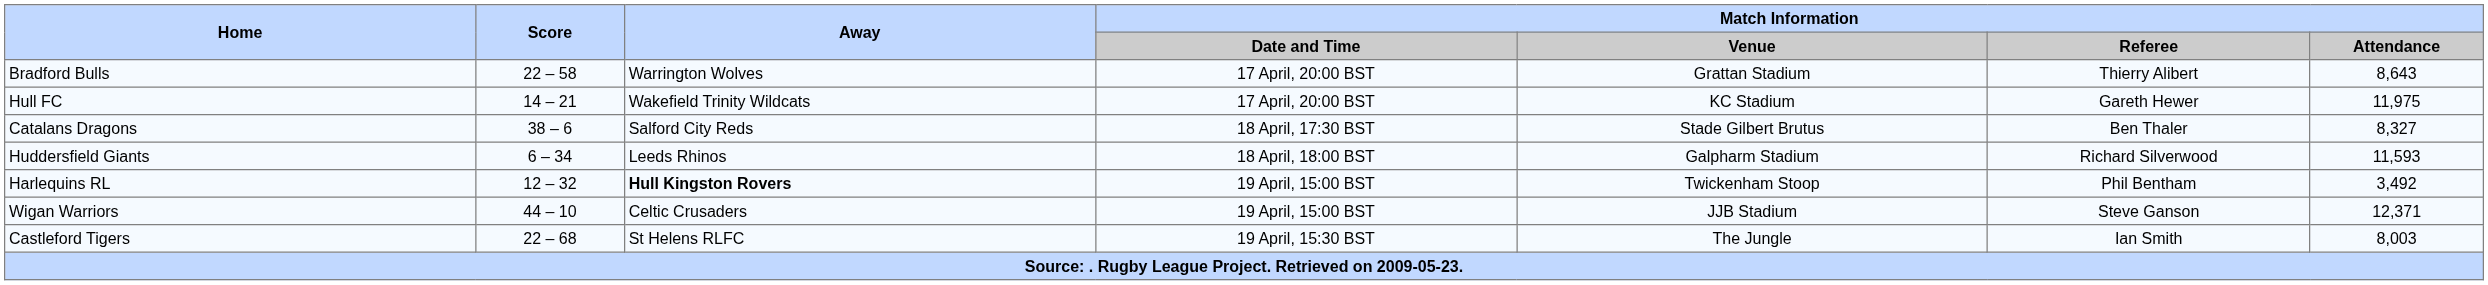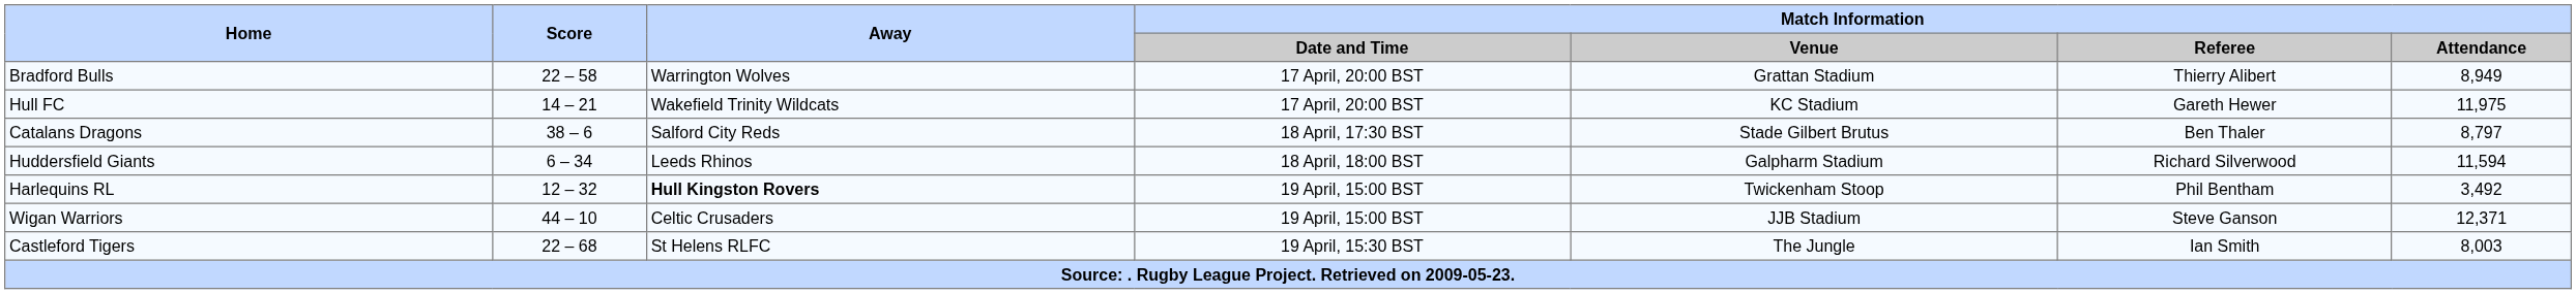Bradford Bulls | Match Information / Attendance: 8,643 -> 8,949
Catalans Dragons | Match Information / Attendance: 8,327 -> 8,797
Huddersfield Giants | Match Information / Attendance: 11,593 -> 11,594
